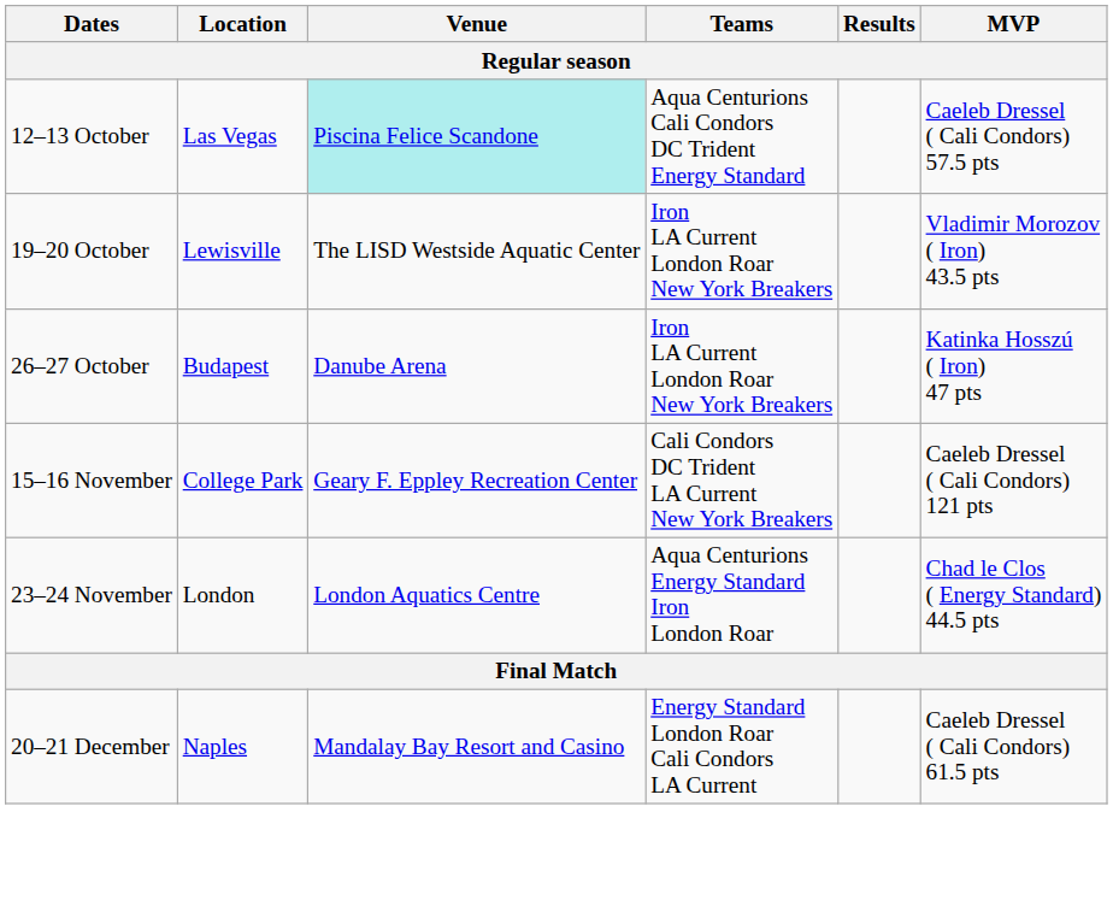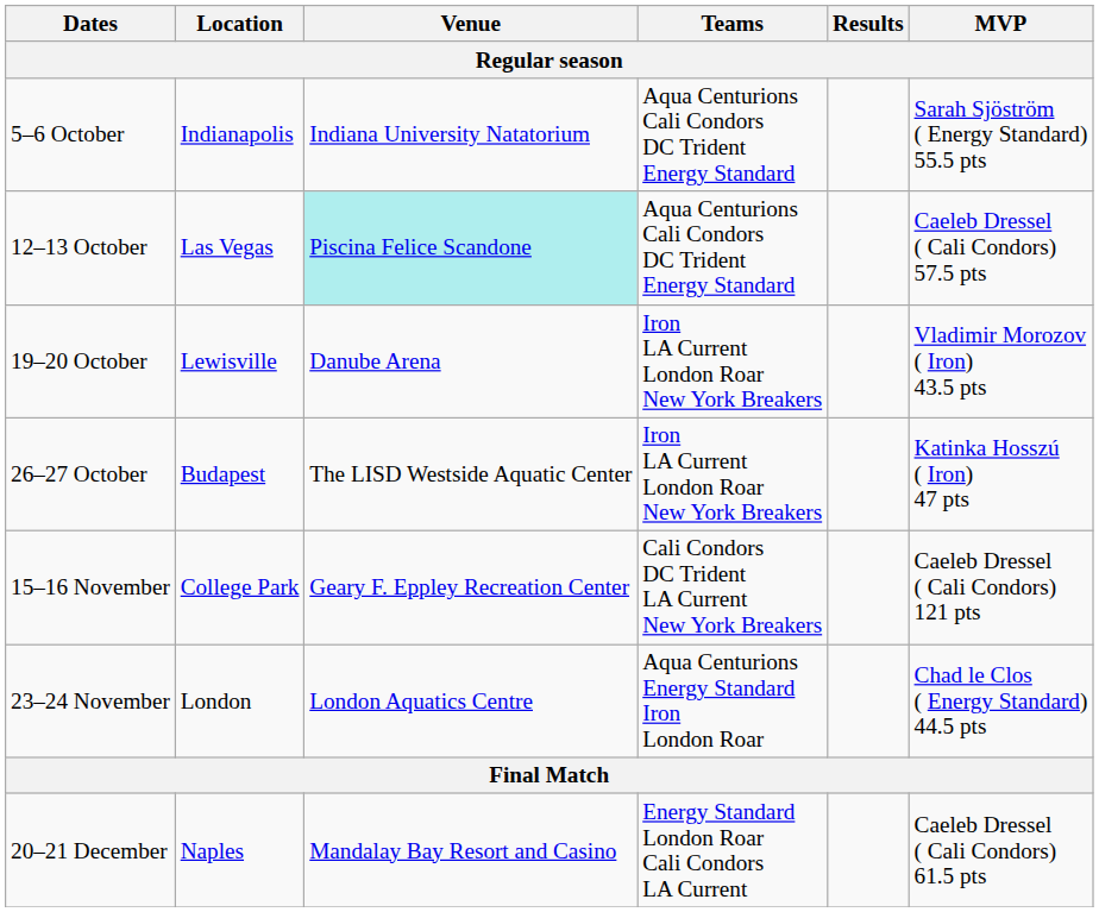+ row: 5–6 October | Indianapolis | Indiana University Natatorium | Aqua Centurions Cali Condors DC Trident Energy Standard | Sarah Sjöström ( Energy Standard) 55.5 pts
19–20 October | Venue: The LISD Westside Aquatic Center -> Danube Arena
26–27 October | Venue: Danube Arena -> The LISD Westside Aquatic Center
